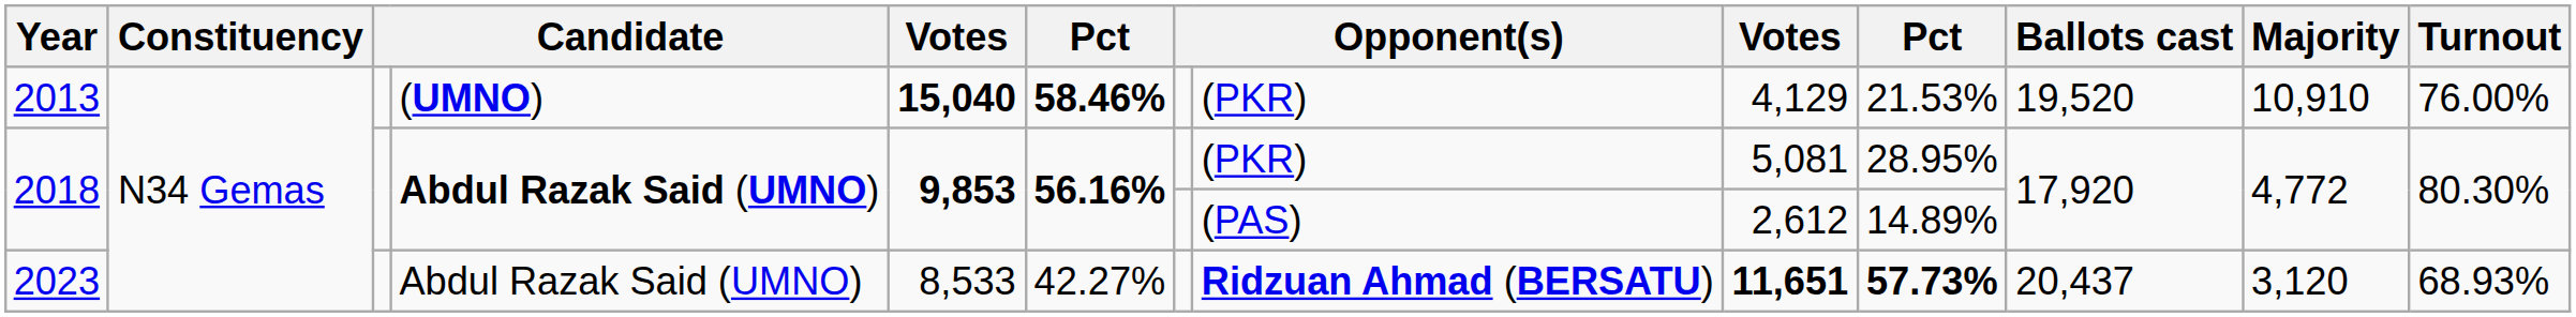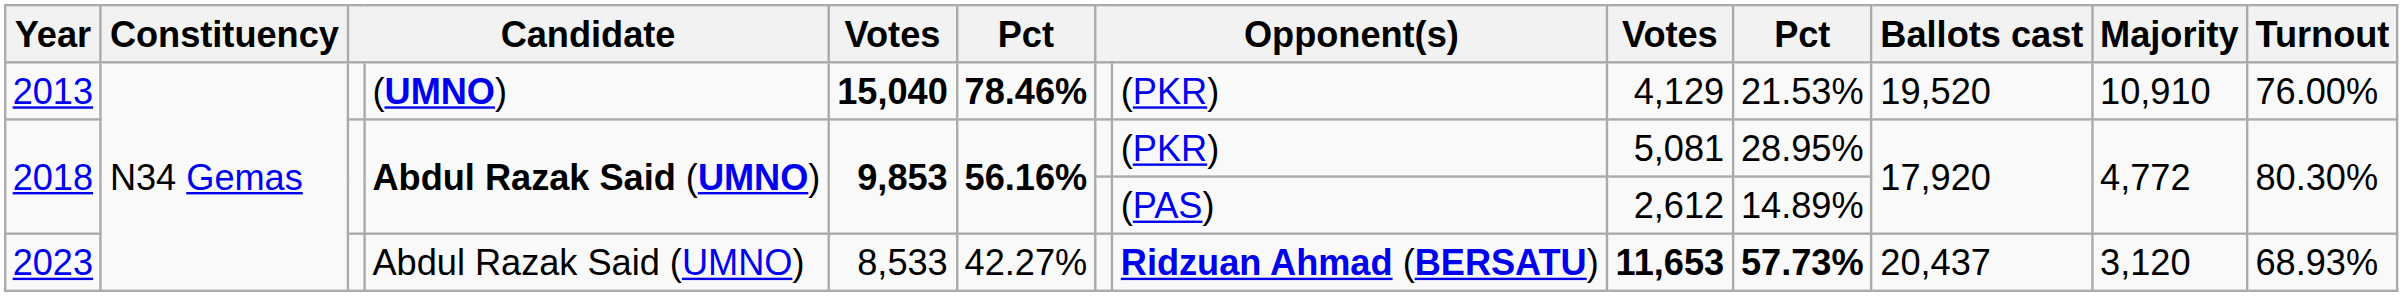2013 | column 6: 58.46% -> 78.46%
2023 | column 9: 11,651 -> 11,653
